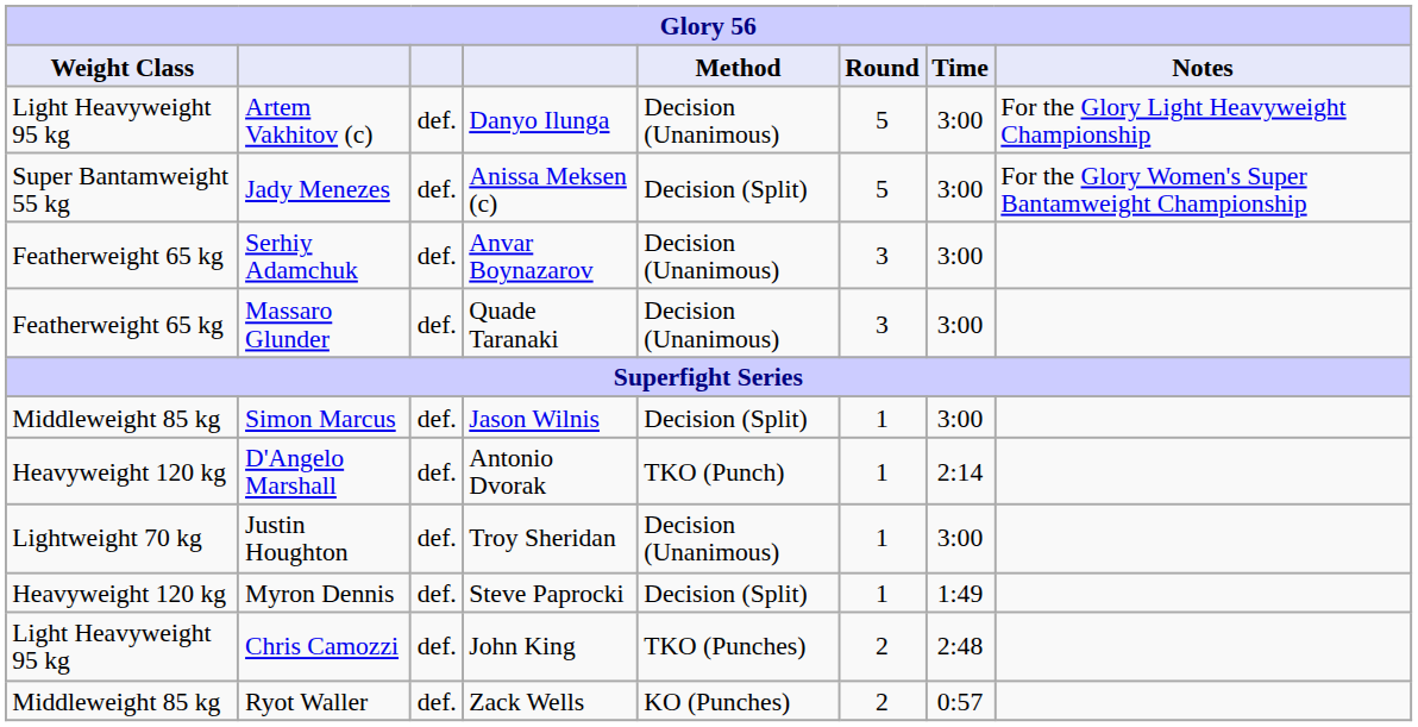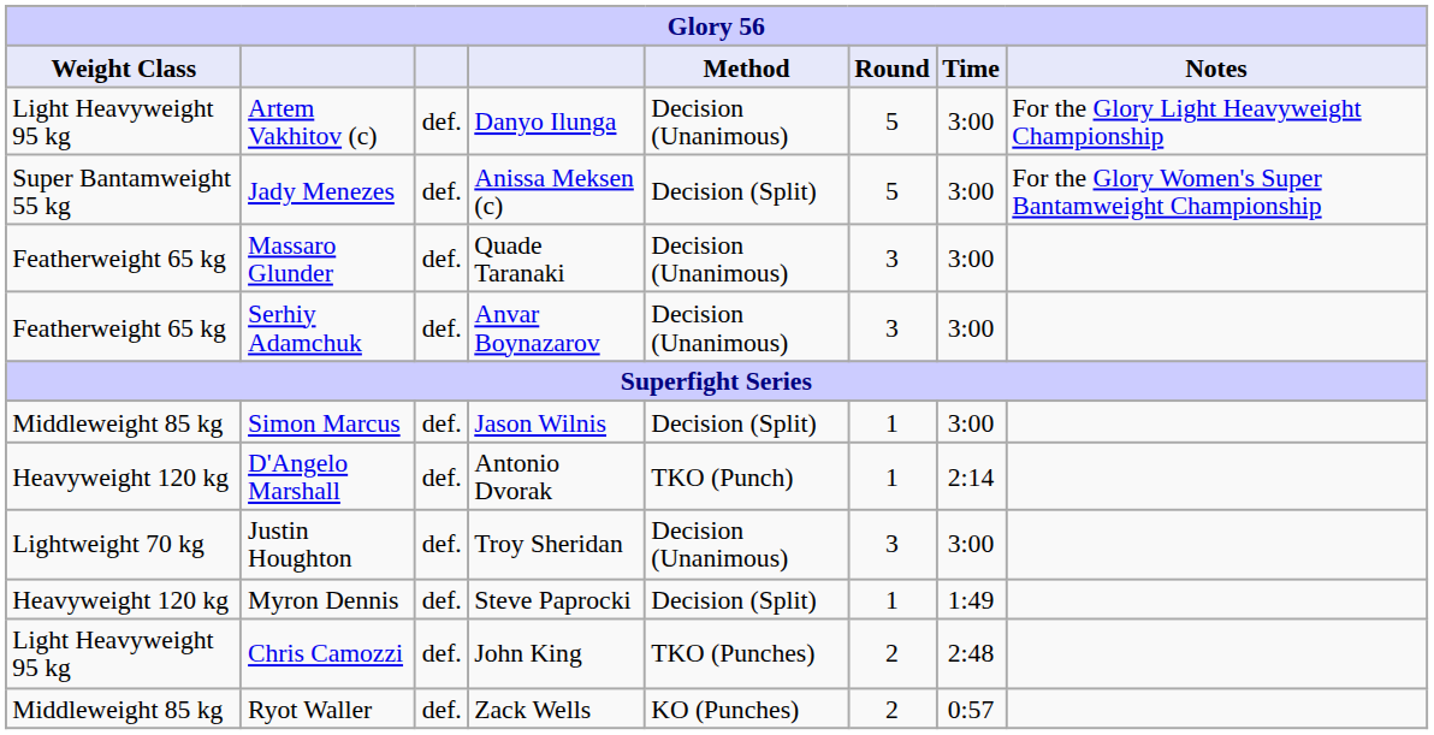rows swapped: Serhiy Adamchuk <-> Massaro Glunder
Justin Houghton | Round: 1 -> 3
